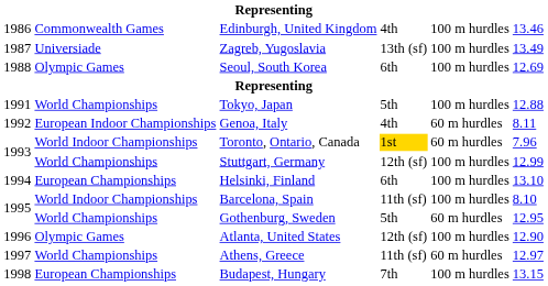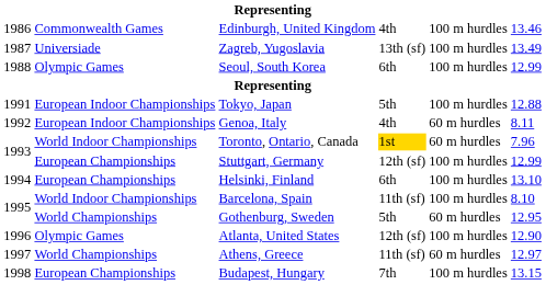Seoul, South Korea | column 6: 12.69 -> 12.99
Tokyo, Japan | column 2: World Championships -> European Indoor Championships
Stuttgart, Germany | column 2: World Championships -> European Championships
